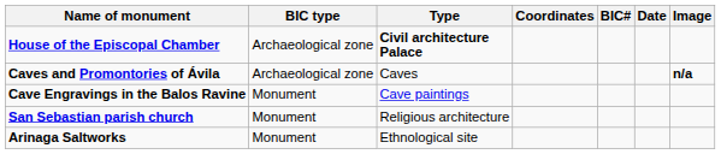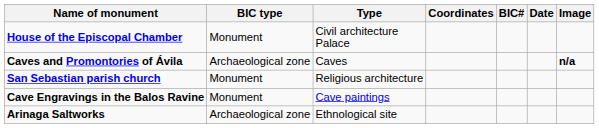House of the Episcopal Chamber | BIC type: Archaeological zone -> Monument
House of the Episcopal Chamber | Type: bold -> normal
rows swapped: Cave Engravings in the Balos Ravine <-> San Sebastian parish church
Arinaga Saltworks | BIC type: Monument -> Archaeological zone
